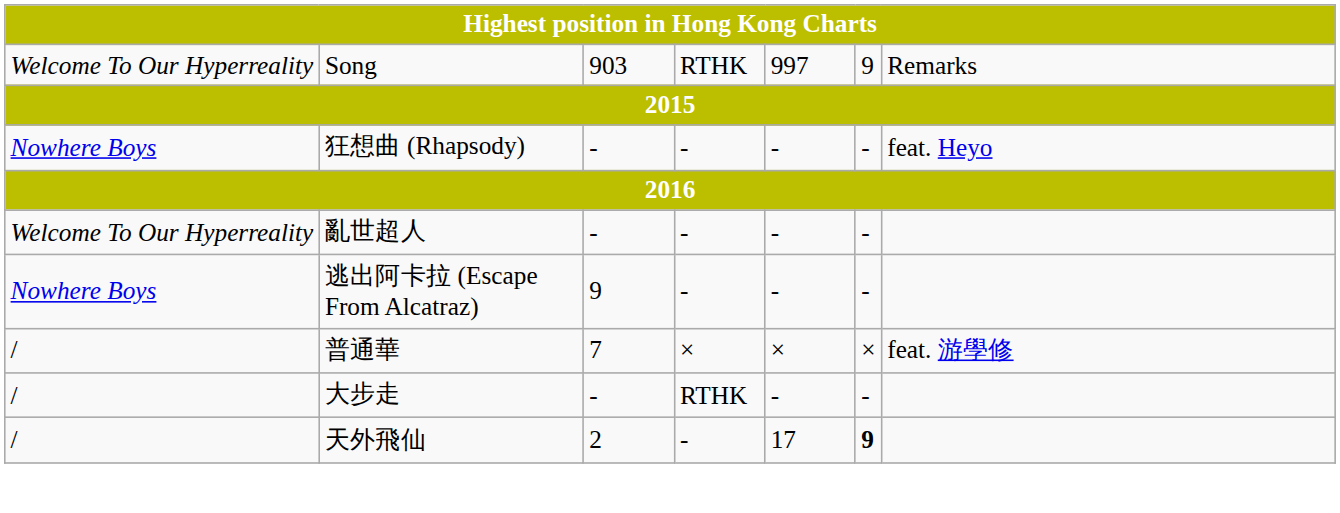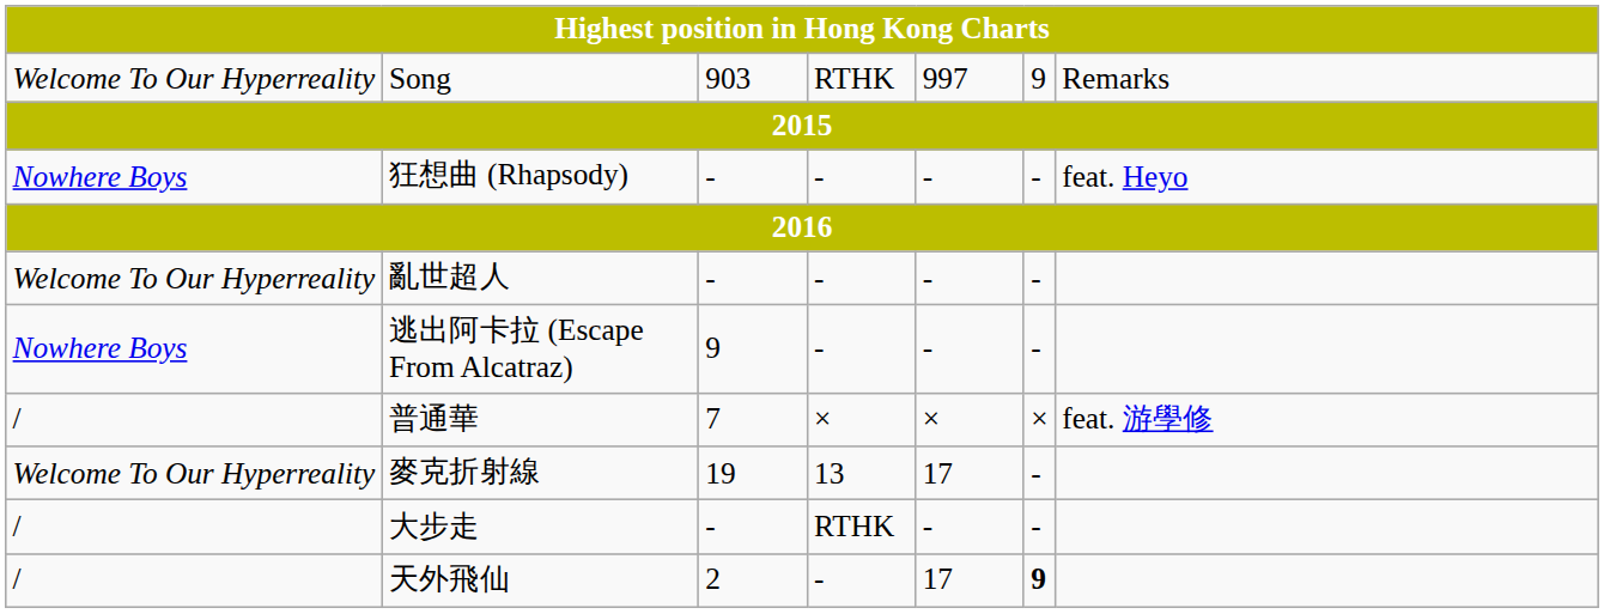+ row: Welcome To Our Hyperreality | 麥克折射線 | 19 | 13 | 17 | -
